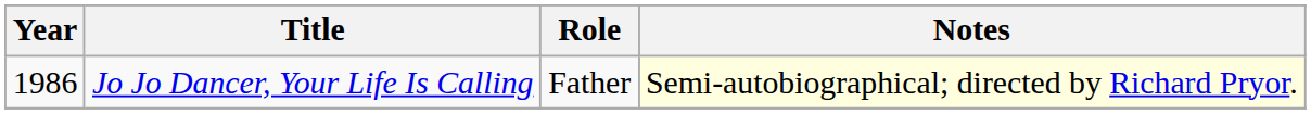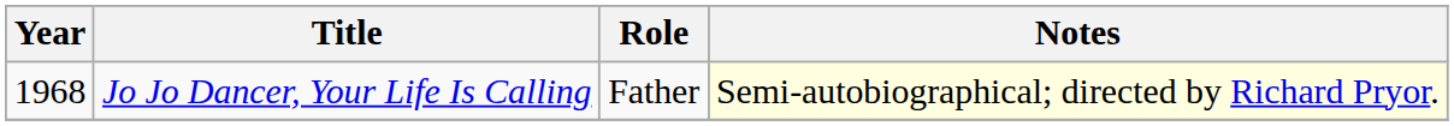Jo Jo Dancer, Your Life Is Calling | Year: 1986 -> 1968
